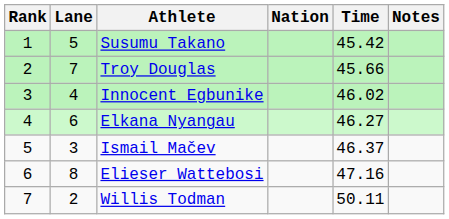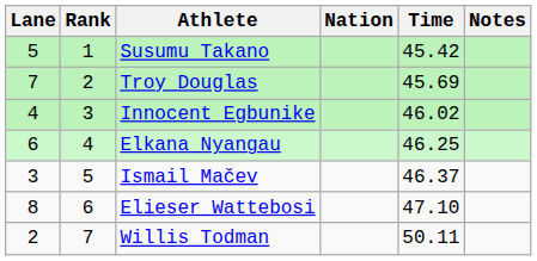columns swapped: Rank <-> Lane
Troy Douglas | Time: 45.66 -> 45.69
Elkana Nyangau | Time: 46.27 -> 46.25
Elieser Wattebosi | Time: 47.16 -> 47.10
